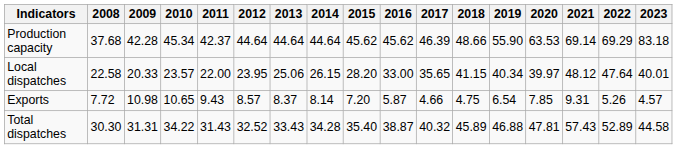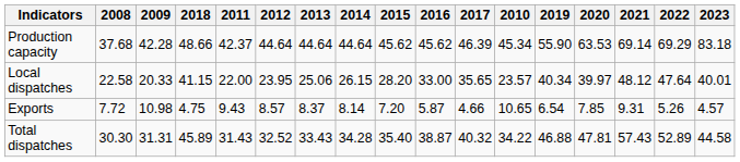columns swapped: 2010 <-> 2018
